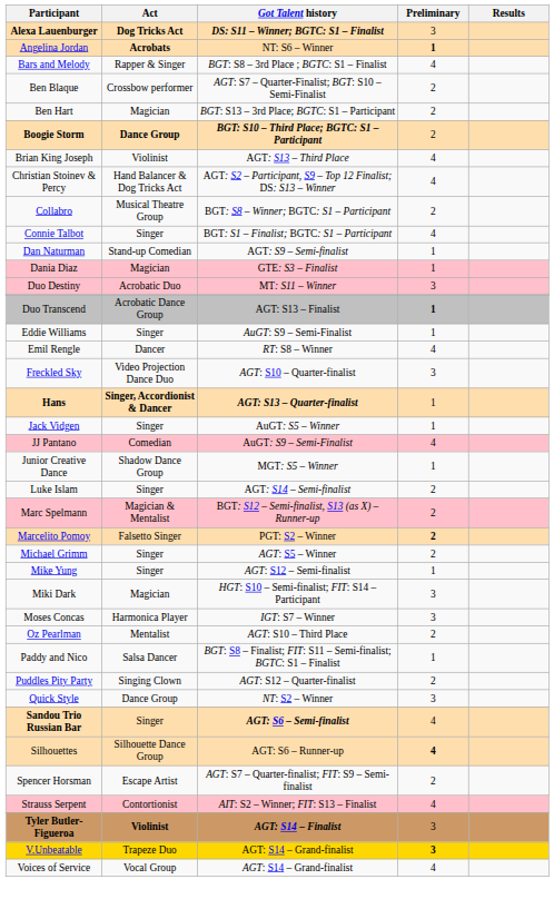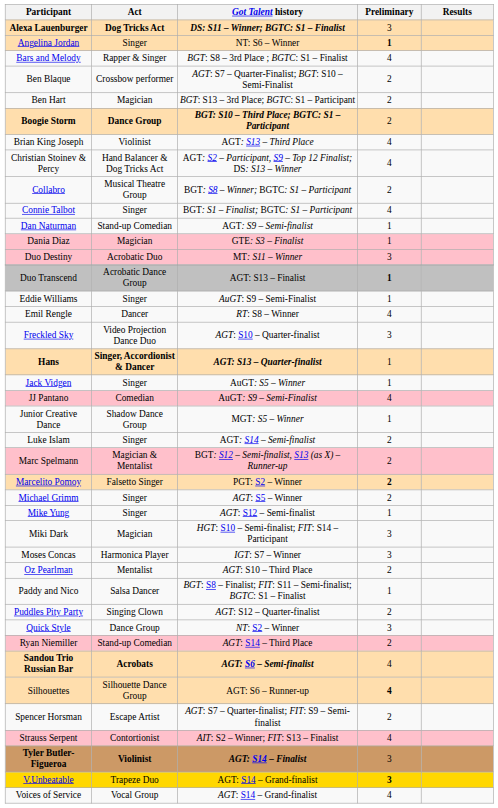Angelina Jordan | Act: Acrobats -> Singer
+ row: Ryan Niemiller | Stand-up Comedian | AGT: S14 – Third Place | 2
Sandou Trio Russian Bar | Act: Singer -> Acrobats
